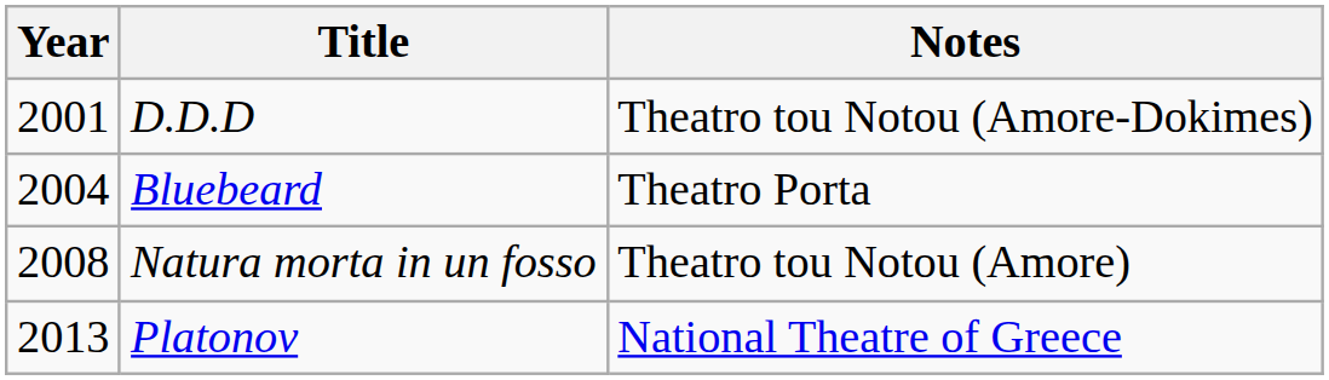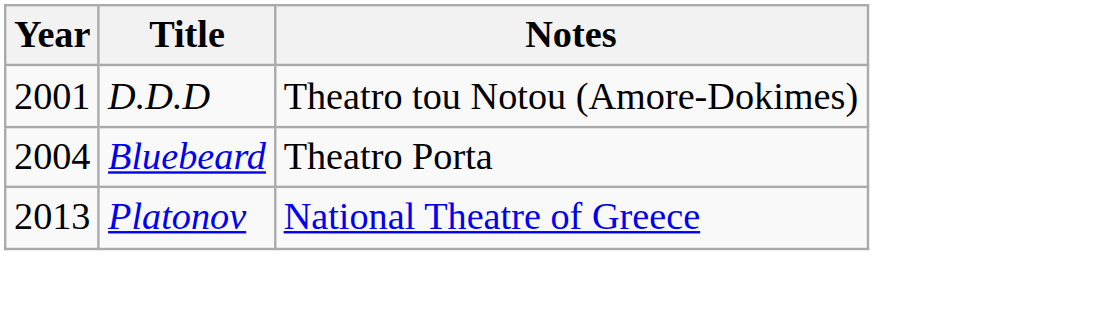- row: 2008 | Natura morta in un fosso | Theatro tou Notou (Amore)
